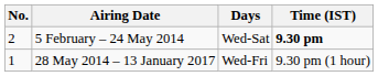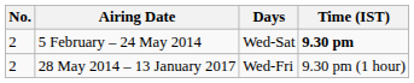28 May 2014 – 13 January 2017 | No.: 1 -> 2
